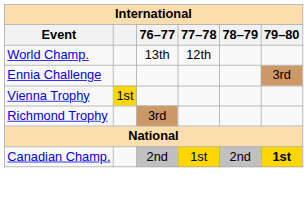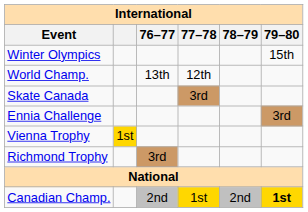+ row: Winter Olympics | 15th
+ row: Skate Canada | 3rd
